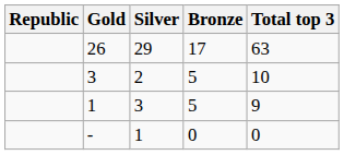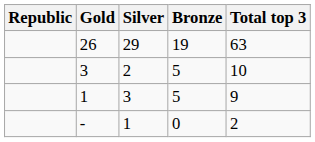26 | Bronze: 17 -> 19
- | Total top 3: 0 -> 2
